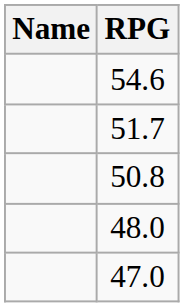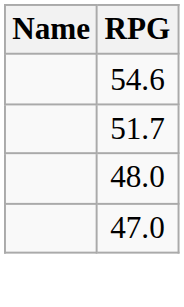- row: 50.8
